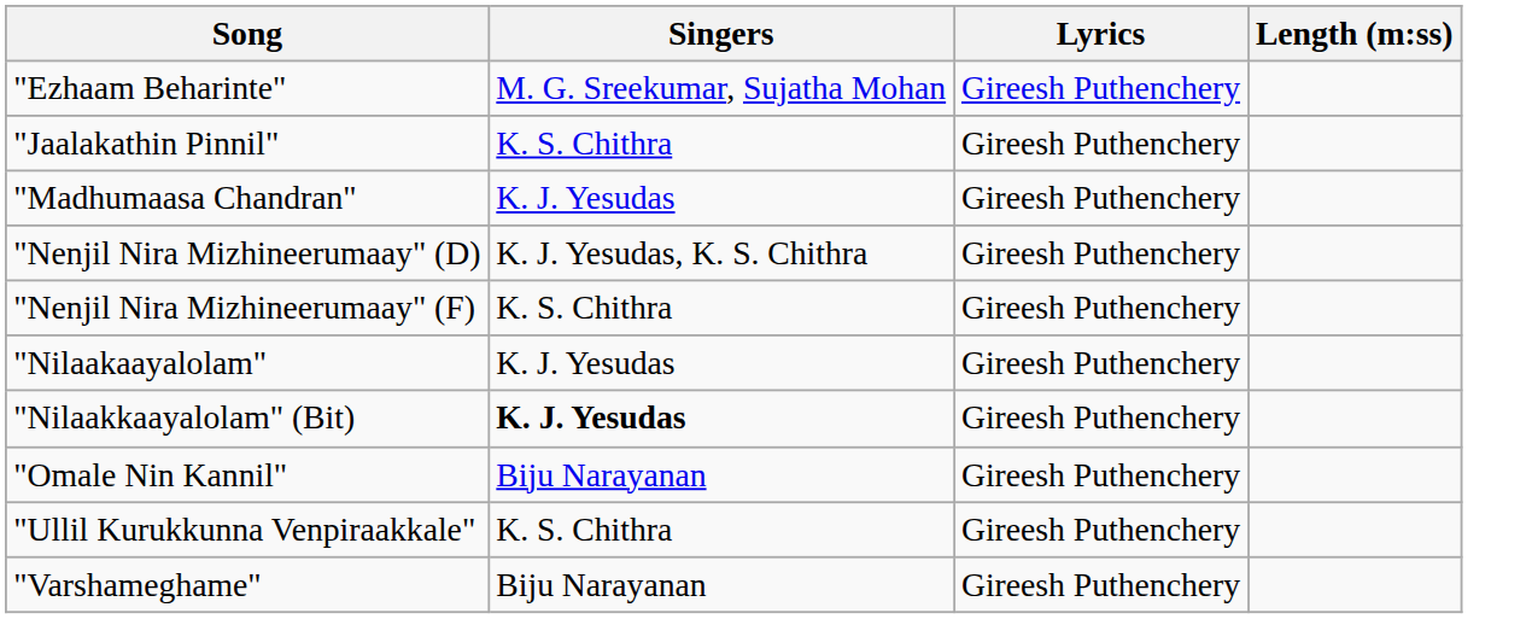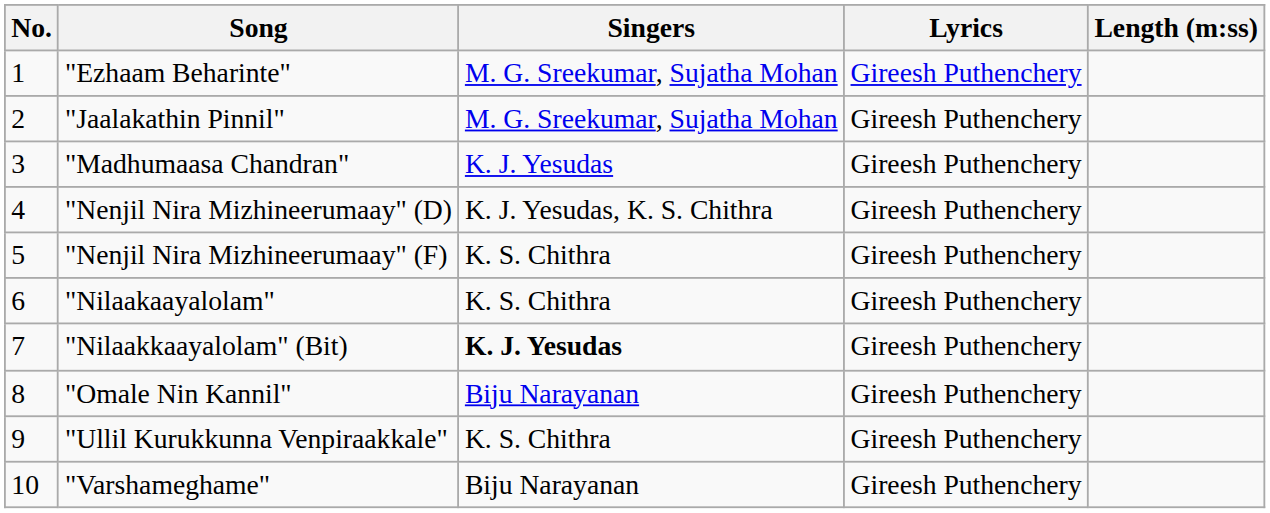+ column: No. | 1 | 2 | 3 | 4 | 5 | 6 | 7 | 8 | 9 | 10
"Jaalakathin Pinnil" | Singers: K. S. Chithra -> M. G. Sreekumar, Sujatha Mohan
"Nilaakaayalolam" | Singers: K. J. Yesudas -> K. S. Chithra
